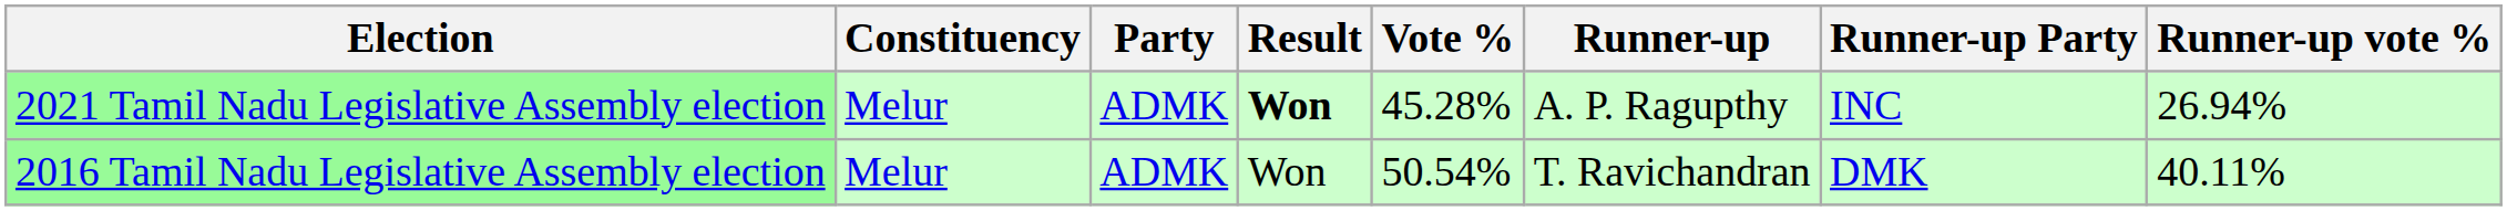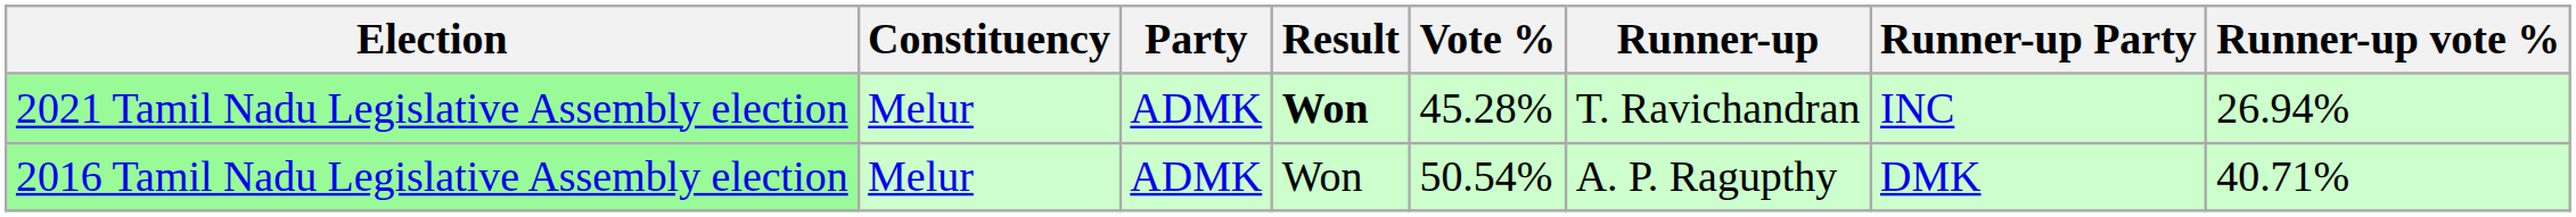2021 Tamil Nadu Legislative Assembly election | Runner-up: A. P. Ragupthy -> T. Ravichandran
2016 Tamil Nadu Legislative Assembly election | Runner-up: T. Ravichandran -> A. P. Ragupthy
2016 Tamil Nadu Legislative Assembly election | Runner-up vote %: 40.11% -> 40.71%
